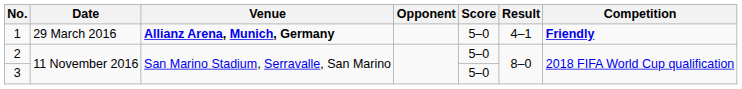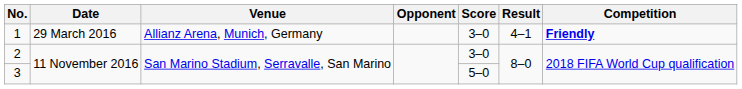1 | Venue: bold -> normal
1 | Score: 5–0 -> 3–0
2 | Score: 5–0 -> 3–0
